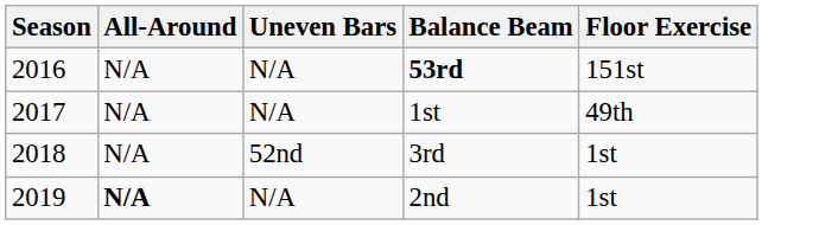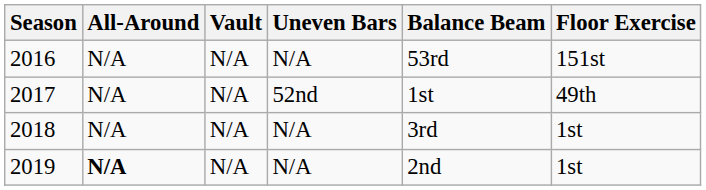+ column: Vault | N/A | N/A | N/A | N/A
2016 | Balance Beam: bold -> normal
2017 | Uneven Bars: N/A -> 52nd
2018 | Uneven Bars: 52nd -> N/A
